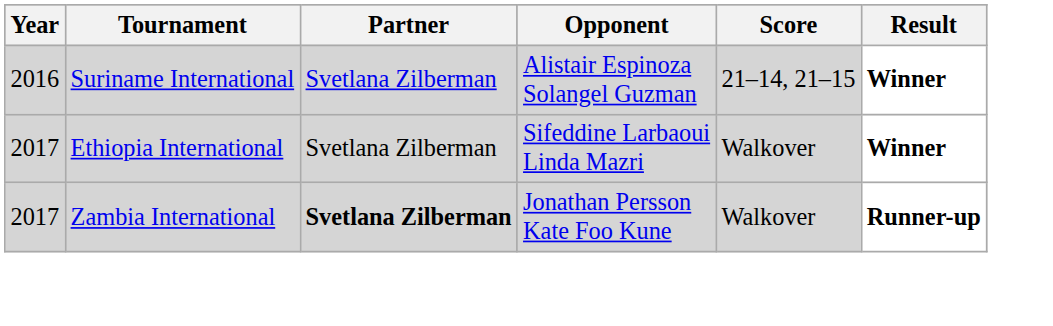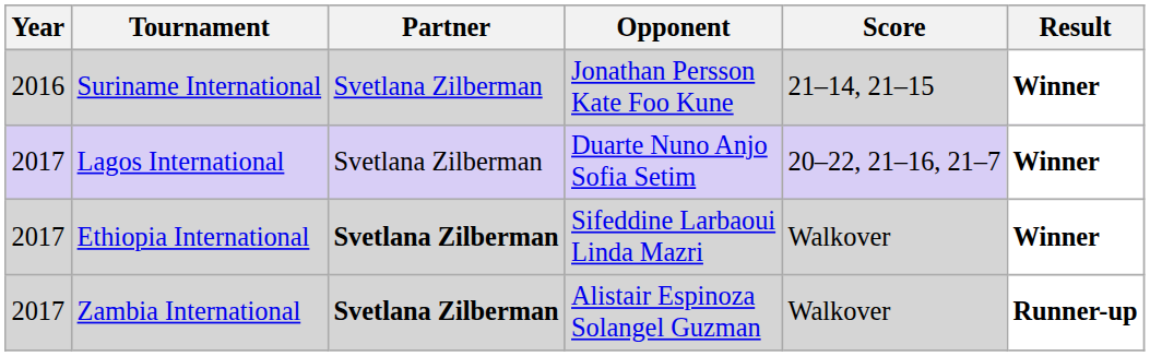Suriname International | Opponent: Alistair Espinoza Solangel Guzman -> Jonathan Persson Kate Foo Kune
+ row: 2017 | Lagos International | Svetlana Zilberman | Duarte Nuno Anjo Sofia Setim | 20–22, 21–16, 21–7 | Winner
Ethiopia International | Partner: normal -> bold
Zambia International | Opponent: Jonathan Persson Kate Foo Kune -> Alistair Espinoza Solangel Guzman
